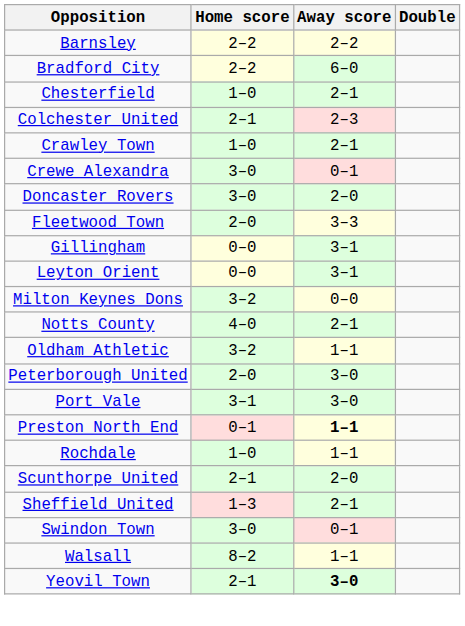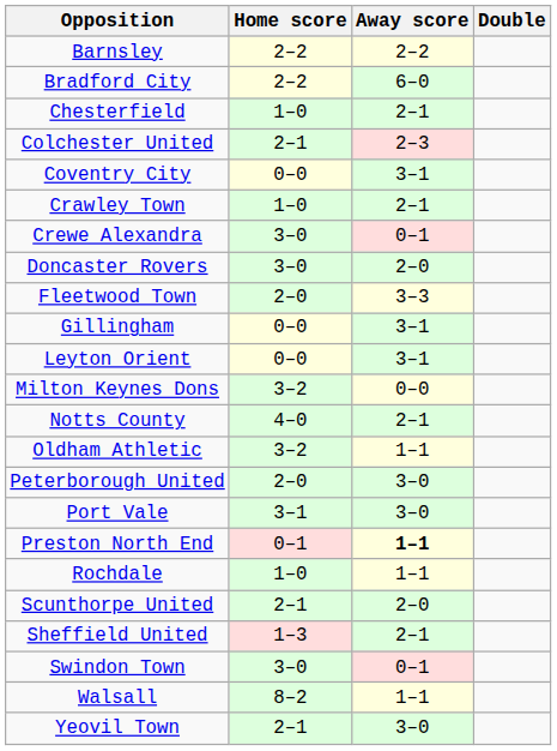+ row: Coventry City | 0–0 | 3–1
Yeovil Town | Away score: bold -> normal
